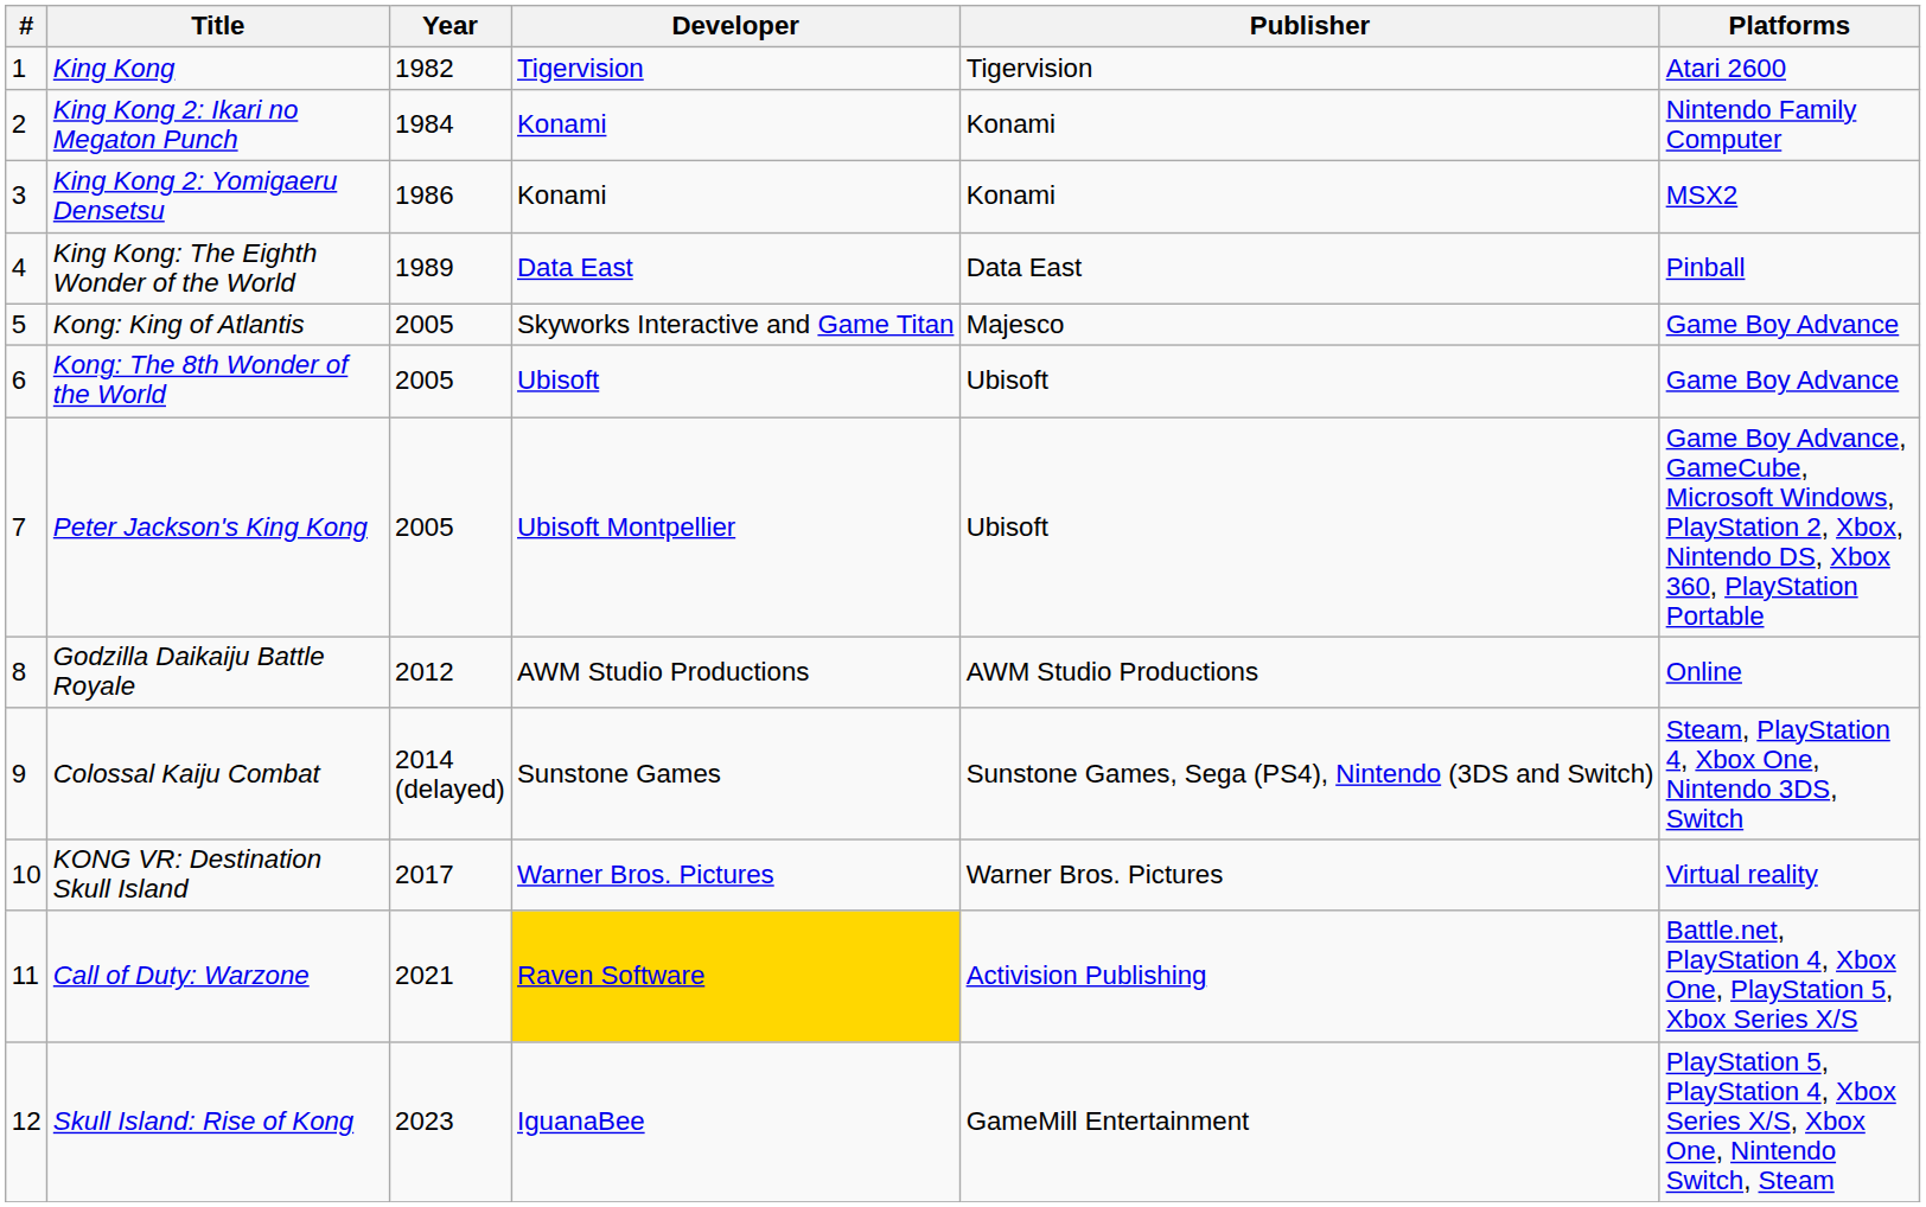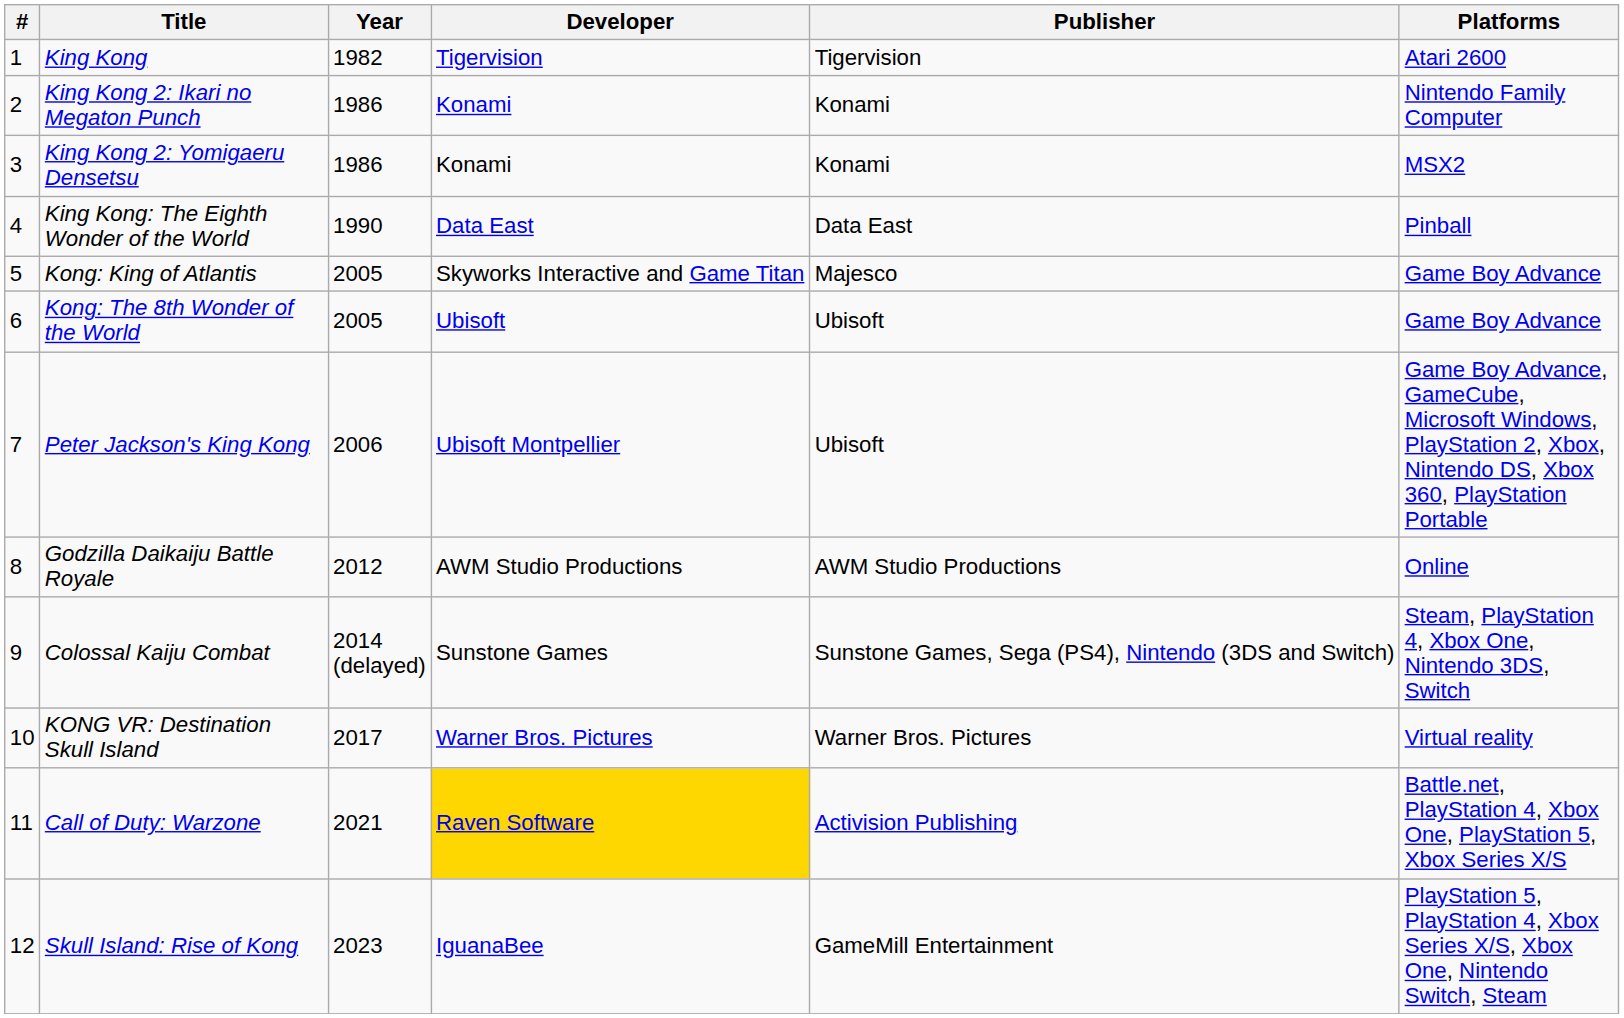King Kong 2: Ikari no Megaton Punch | Year: 1984 -> 1986
King Kong: The Eighth Wonder of the World | Year: 1989 -> 1990
Peter Jackson's King Kong | Year: 2005 -> 2006
